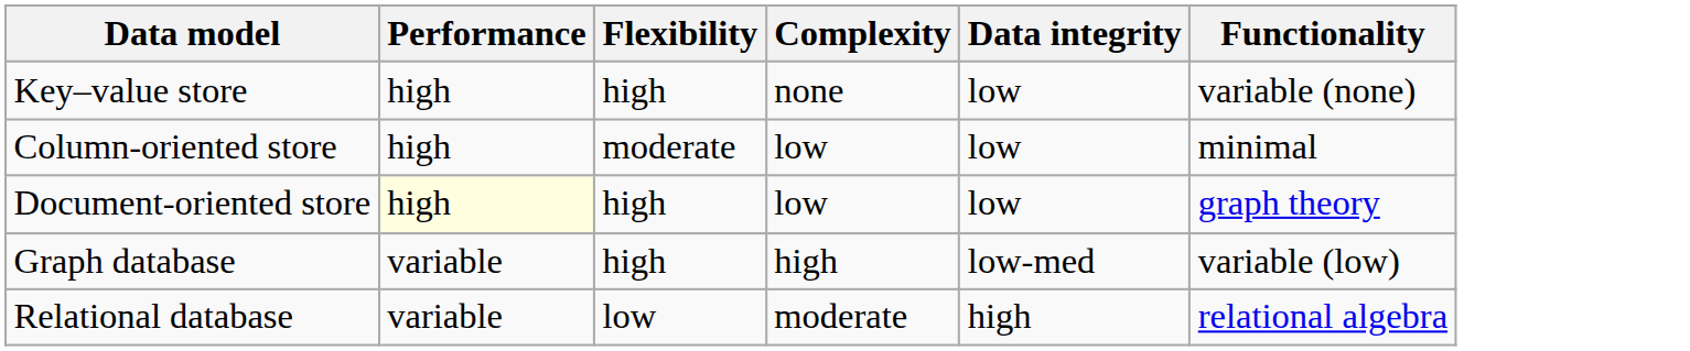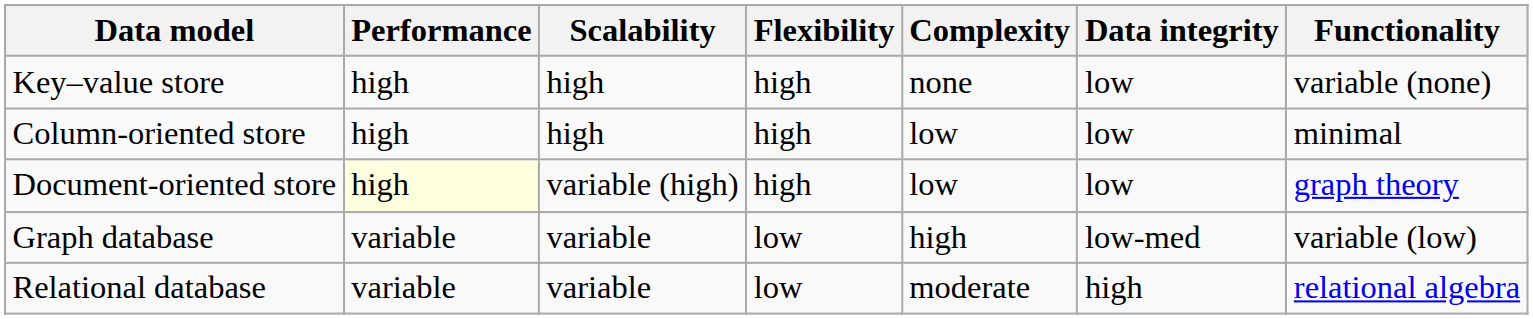+ column: Scalability | high | high | variable (high) | variable | variable
Column-oriented store | Flexibility: moderate -> high
Graph database | Flexibility: high -> low
